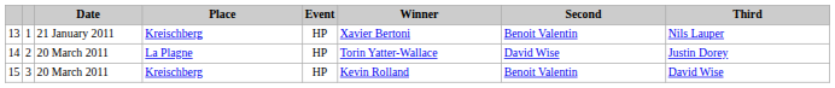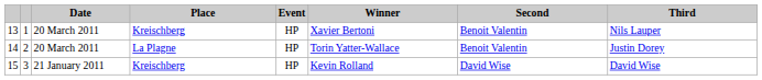13 | Date: 21 January 2011 -> 20 March 2011
14 | Second: David Wise -> Benoit Valentin
15 | Date: 20 March 2011 -> 21 January 2011
15 | Second: Benoit Valentin -> David Wise
